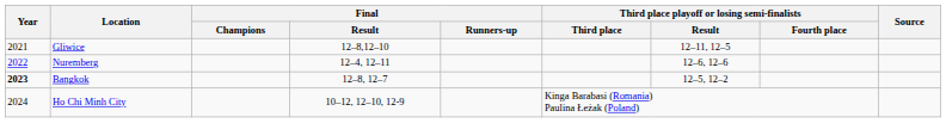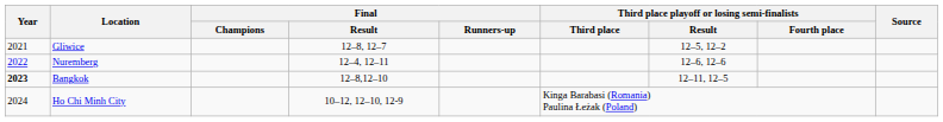Gliwice | Final / Result: 12–8,12–10 -> 12–8, 12–7
Gliwice | Third place playoff or losing semi-finalists / Result: 12–11, 12–5 -> 12–5, 12–2
Bangkok | Final / Result: 12–8, 12–7 -> 12–8,12–10
Bangkok | Third place playoff or losing semi-finalists / Result: 12–5, 12–2 -> 12–11, 12–5
